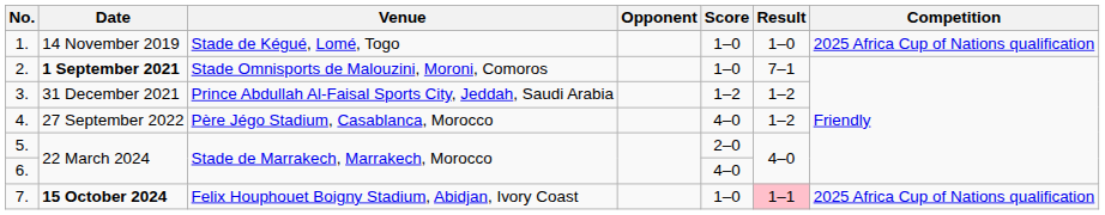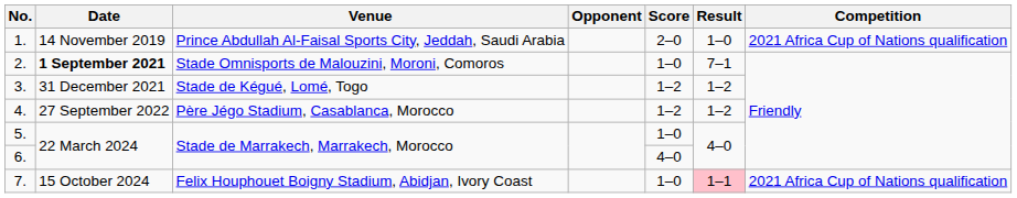1. | Venue: Stade de Kégué, Lomé, Togo -> Prince Abdullah Al-Faisal Sports City, Jeddah, Saudi Arabia
1. | Score: 1–0 -> 2–0
1. | Competition: 2025 Africa Cup of Nations qualification -> 2021 Africa Cup of Nations qualification
3. | Venue: Prince Abdullah Al-Faisal Sports City, Jeddah, Saudi Arabia -> Stade de Kégué, Lomé, Togo
4. | Score: 4–0 -> 1–2
5. | Score: 2–0 -> 1–0
7. | Date: bold -> normal
7. | Competition: 2025 Africa Cup of Nations qualification -> 2021 Africa Cup of Nations qualification
